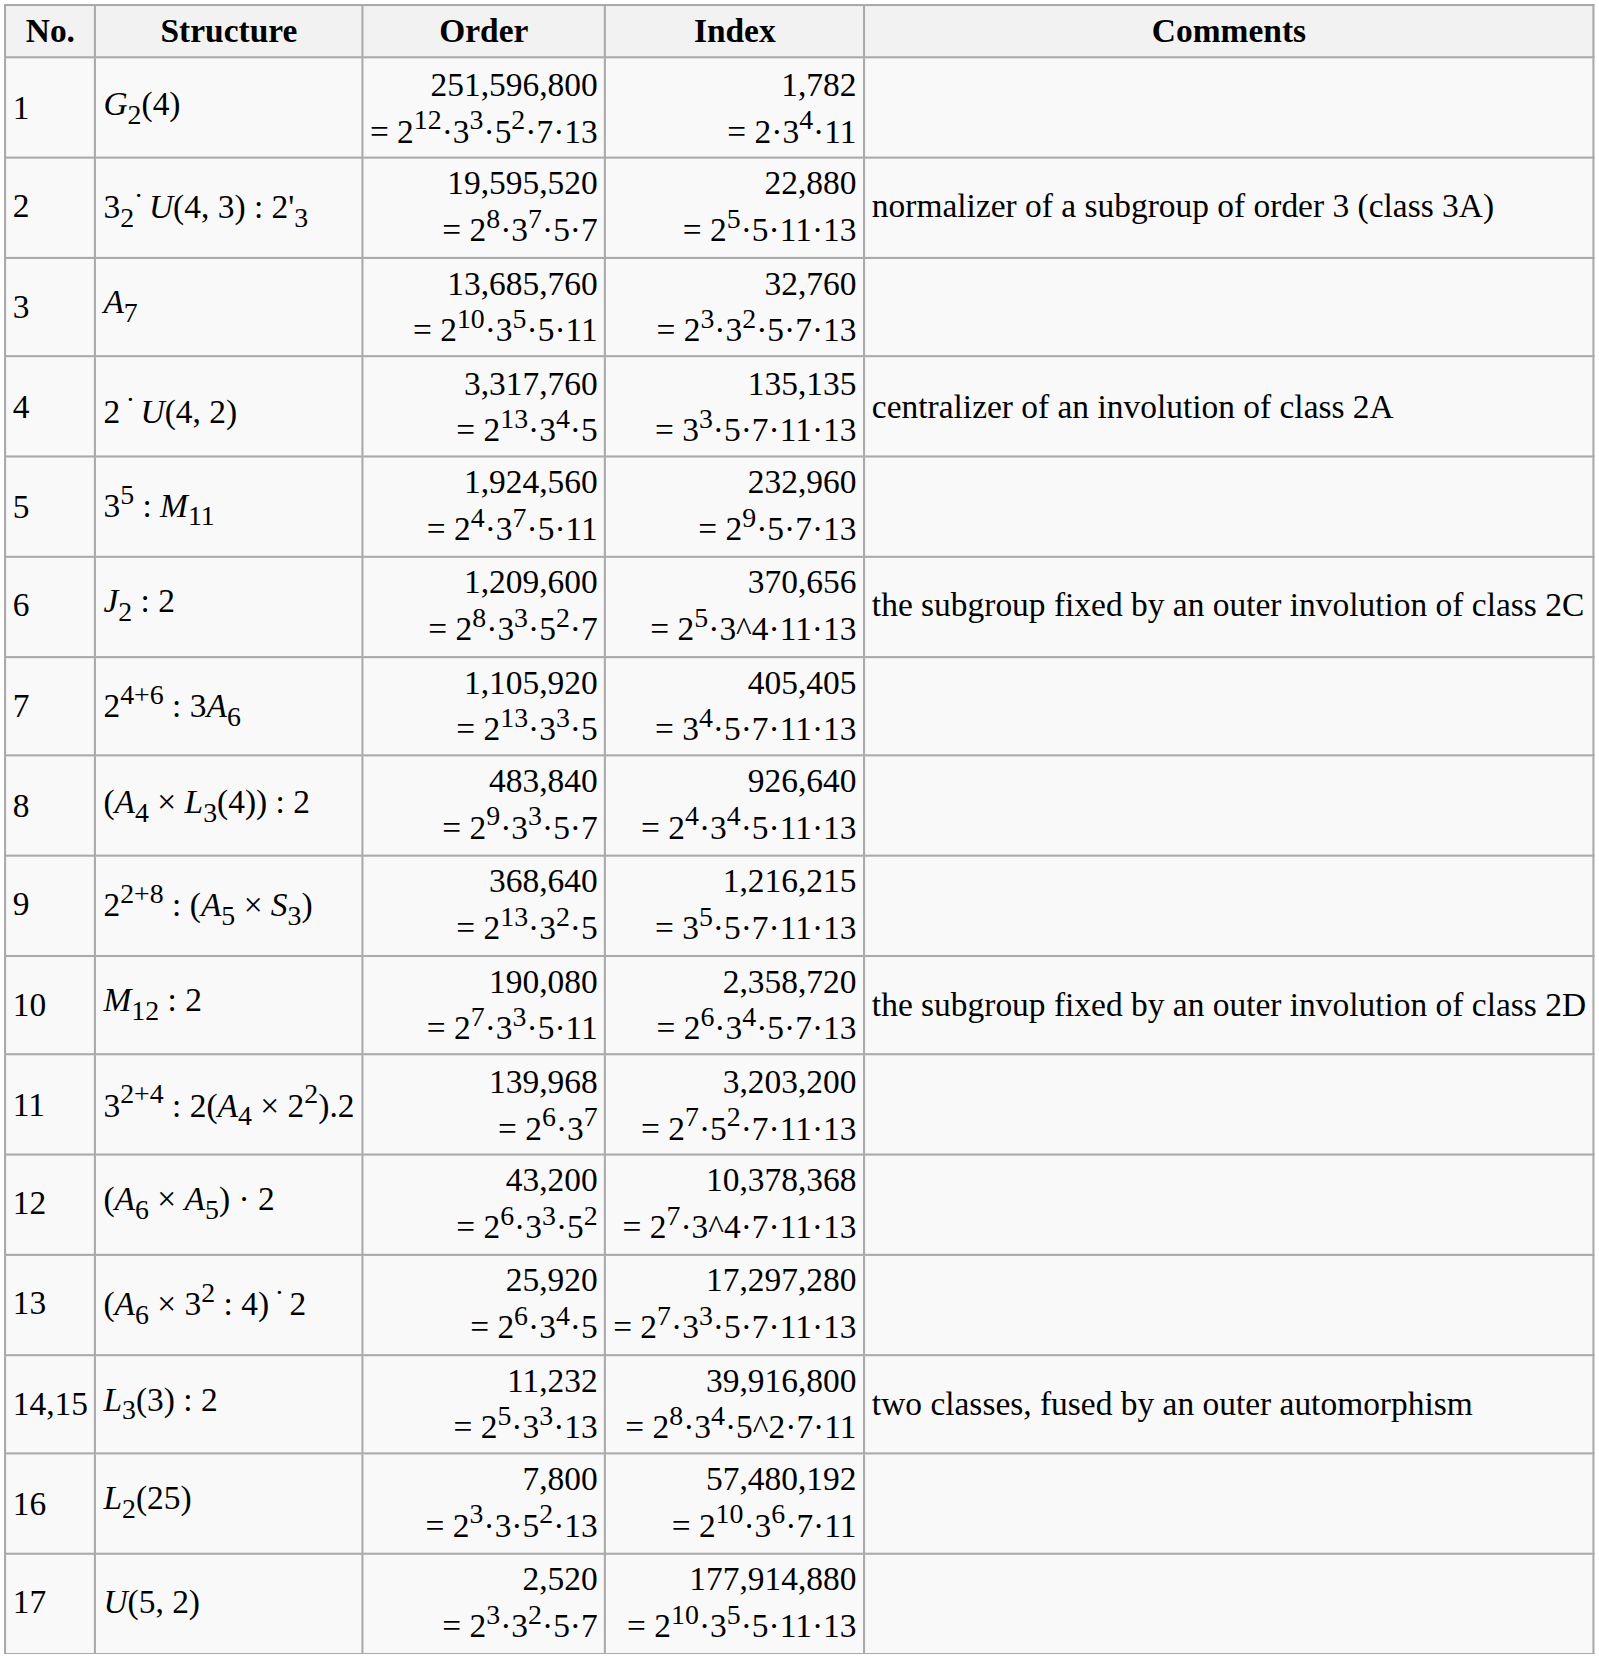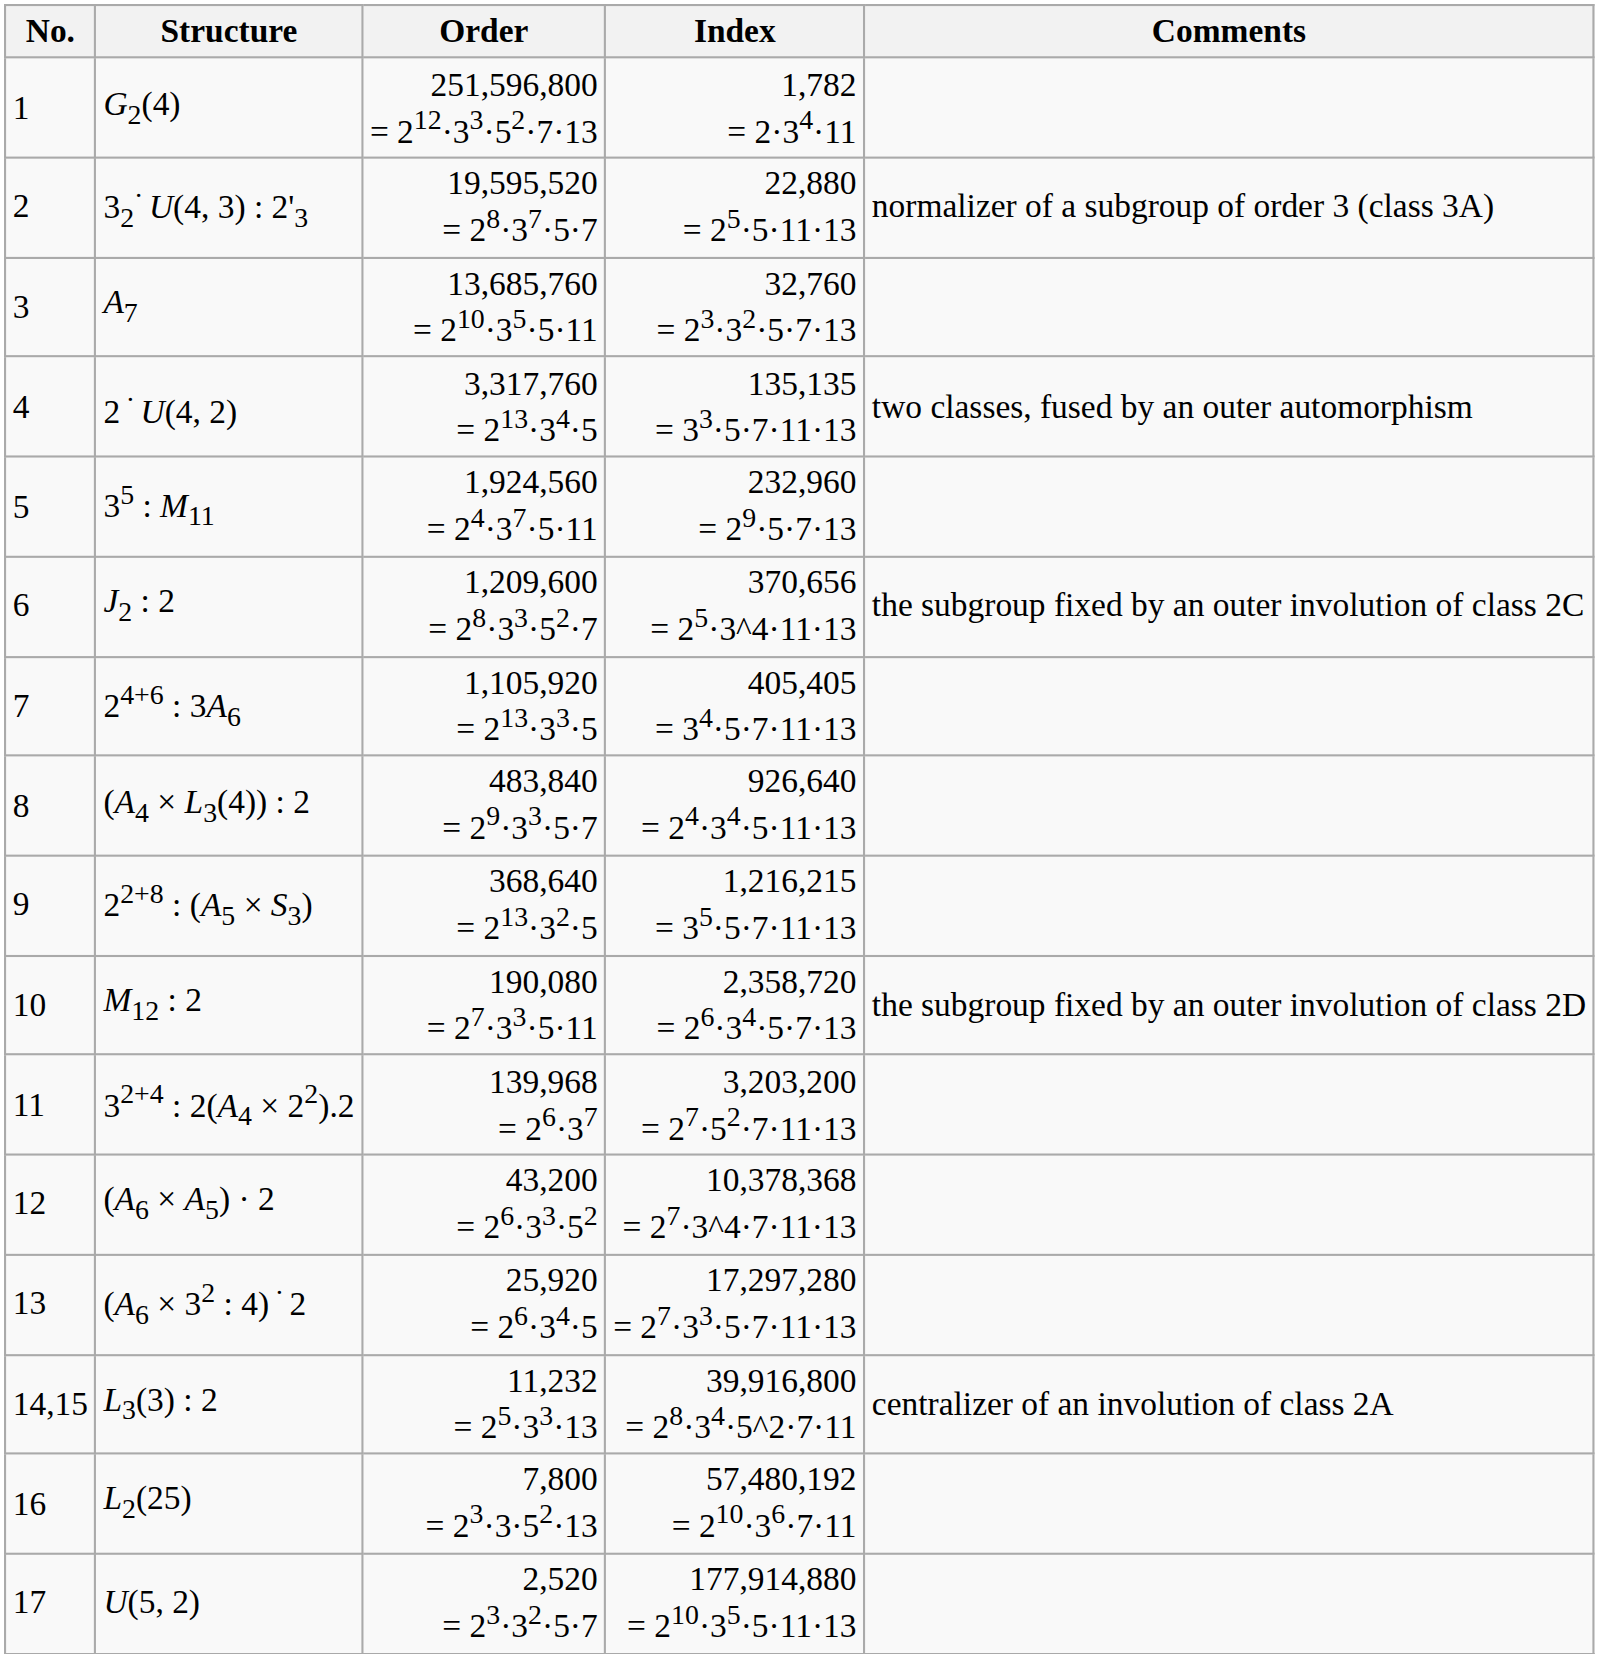4 | Comments: centralizer of an involution of class 2A -> two classes, fused by an outer automorphism
14,15 | Comments: two classes, fused by an outer automorphism -> centralizer of an involution of class 2A
